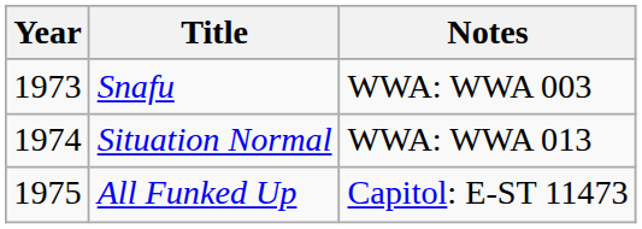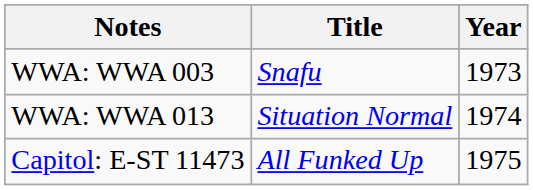columns swapped: Year <-> Notes
